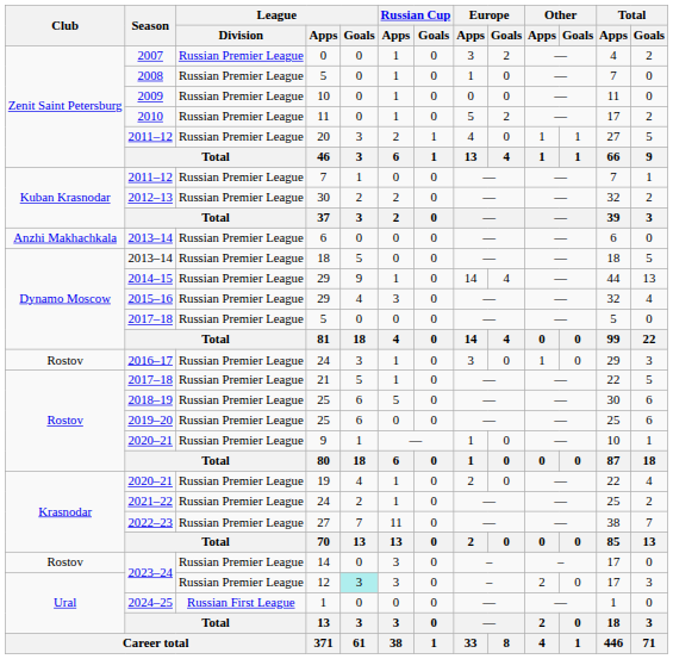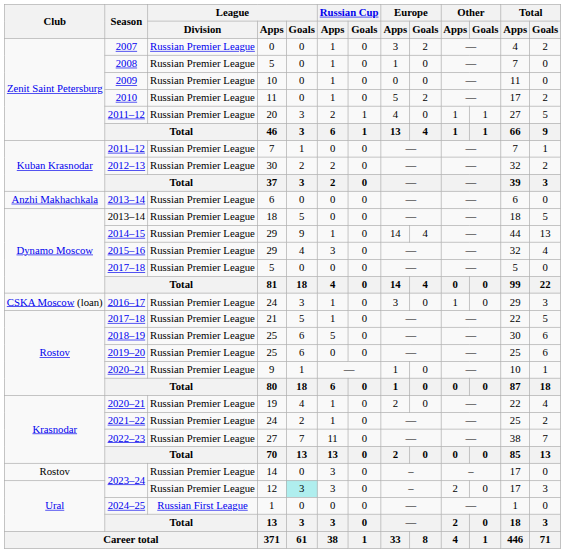2016–17 / 24 | Club: Rostov -> CSKA Moscow (loan)
